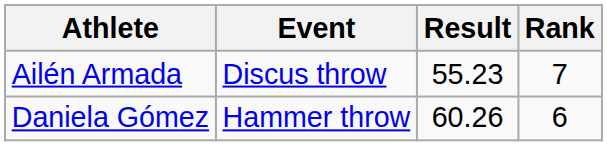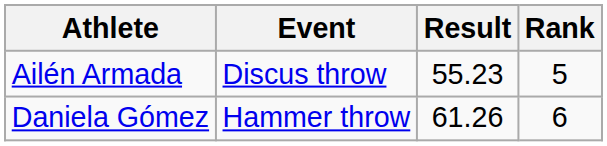Ailén Armada | Rank: 7 -> 5
Daniela Gómez | Result: 60.26 -> 61.26
